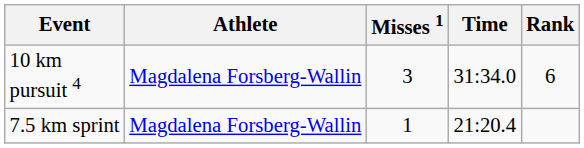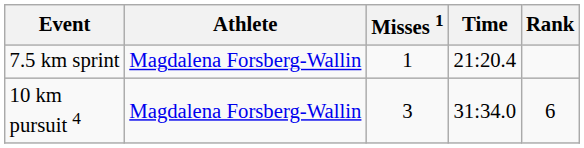rows swapped: 7.5 km sprint <-> 10 km pursuit 4
